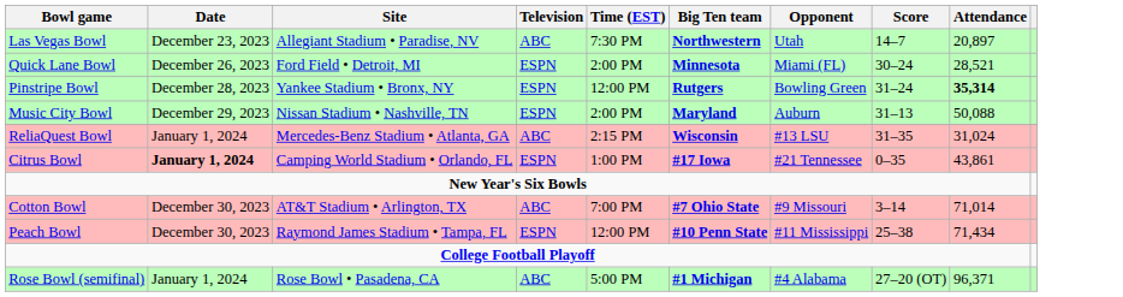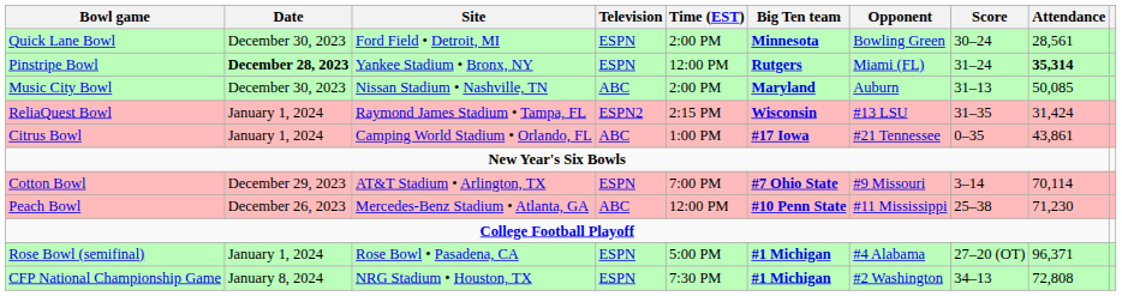- row: Las Vegas Bowl | December 23, 2023 | Allegiant Stadium • Paradise, NV | ABC | 7:30 PM | Northwestern | Utah | 14–7 | 20,897
Quick Lane Bowl | Date: December 26, 2023 -> December 30, 2023
Quick Lane Bowl | Opponent: Miami (FL) -> Bowling Green
Quick Lane Bowl | Attendance: 28,521 -> 28,561
Pinstripe Bowl | Date: normal -> bold
Pinstripe Bowl | Opponent: Bowling Green -> Miami (FL)
Music City Bowl | Date: December 29, 2023 -> December 30, 2023
Music City Bowl | Television: ESPN -> ABC
Music City Bowl | Attendance: 50,088 -> 50,085
ReliaQuest Bowl | Site: Mercedes-Benz Stadium • Atlanta, GA -> Raymond James Stadium • Tampa, FL
ReliaQuest Bowl | Television: ABC -> ESPN2
ReliaQuest Bowl | Attendance: 31,024 -> 31,424
Citrus Bowl | Date: bold -> normal
Citrus Bowl | Television: ESPN -> ABC
Cotton Bowl | Date: December 30, 2023 -> December 29, 2023
Cotton Bowl | Television: ABC -> ESPN
Cotton Bowl | Attendance: 71,014 -> 70,114
Peach Bowl | Date: December 30, 2023 -> December 26, 2023
Peach Bowl | Site: Raymond James Stadium • Tampa, FL -> Mercedes-Benz Stadium • Atlanta, GA
Peach Bowl | Television: ESPN -> ABC
Peach Bowl | Attendance: 71,434 -> 71,230
Rose Bowl (semifinal) | Television: ABC -> ESPN
+ row: CFP National Championship Game | January 8, 2024 | NRG Stadium • Houston, TX | ESPN | 7:30 PM | #1 Michigan | #2 Washington | 34–13 | 72,808
